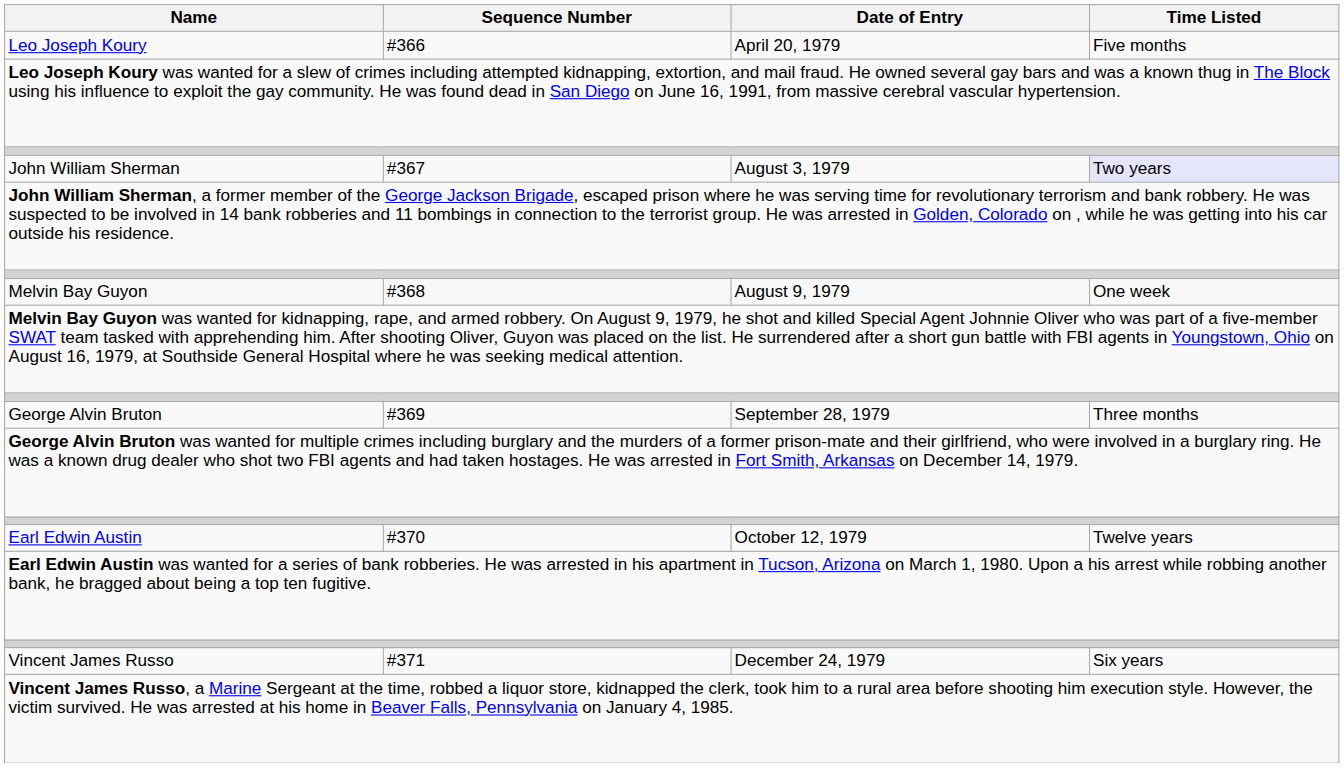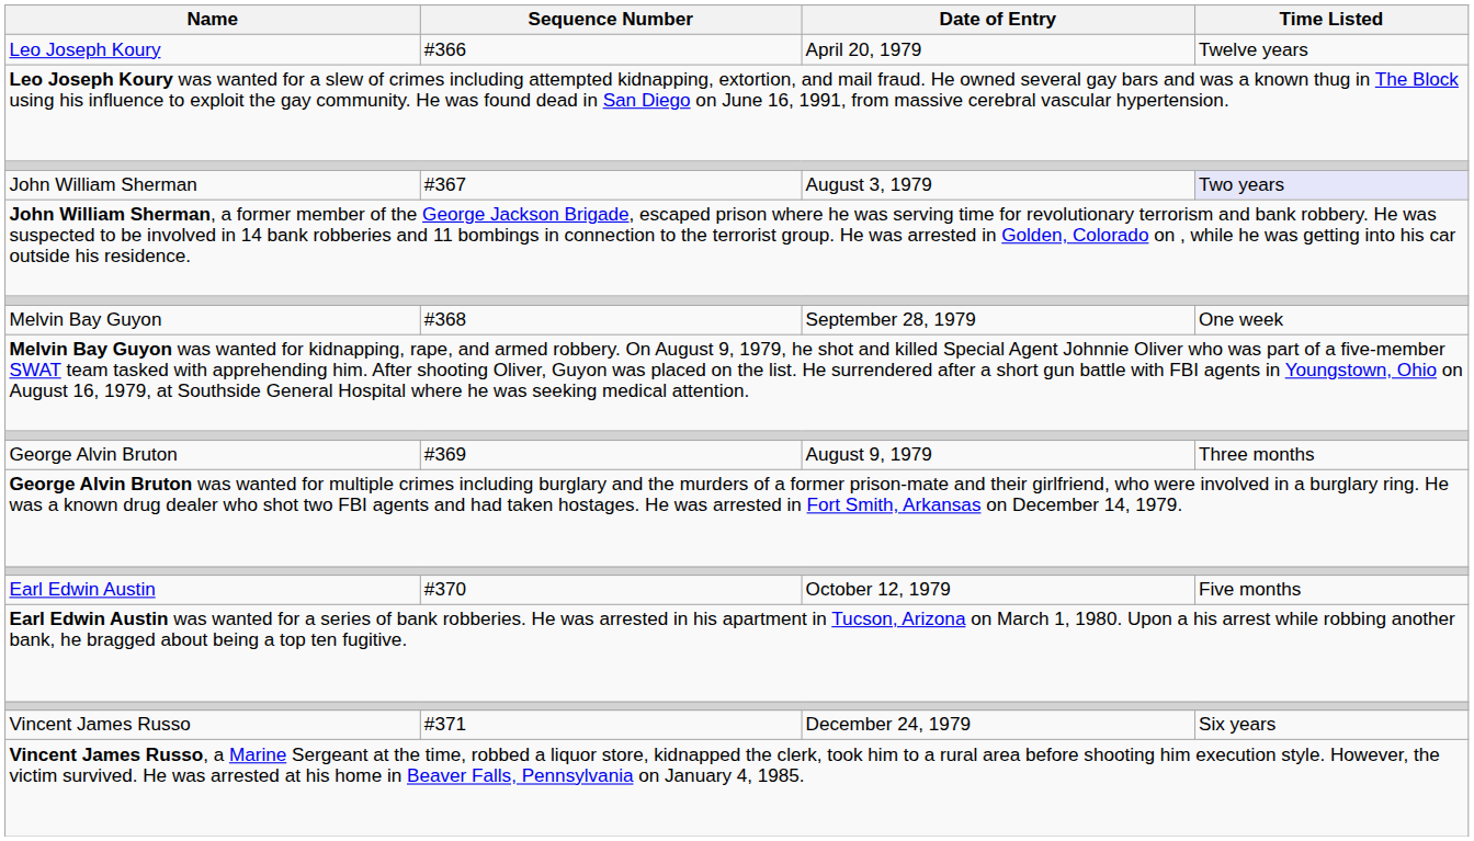Leo Joseph Koury | Time Listed: Five months -> Twelve years
Melvin Bay Guyon | Date of Entry: August 9, 1979 -> September 28, 1979
George Alvin Bruton | Date of Entry: September 28, 1979 -> August 9, 1979
Earl Edwin Austin | Time Listed: Twelve years -> Five months
